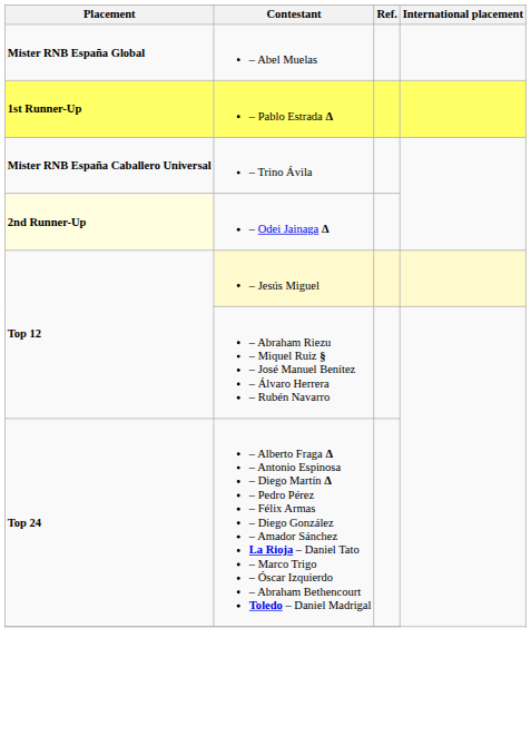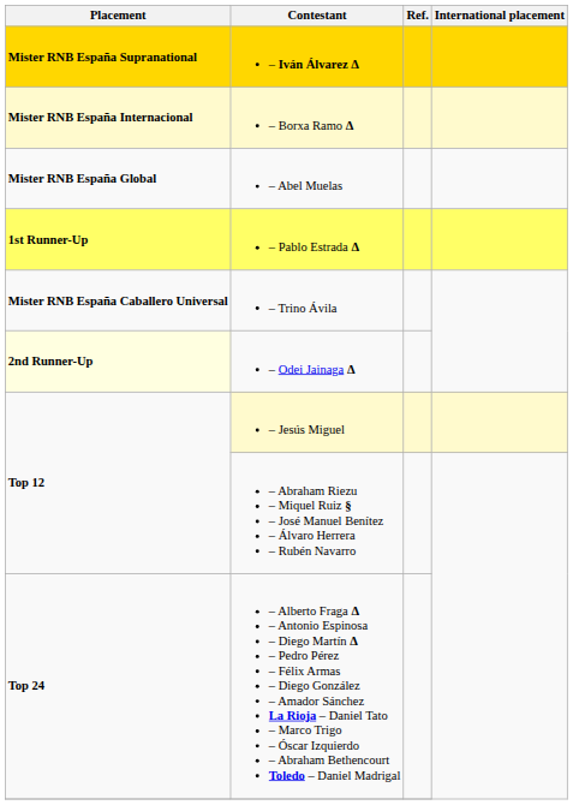+ row: Mister RNB España Supranational | – Iván Álvarez Δ
+ row: Mister RNB España Internacional | – Borxa Ramo Δ
